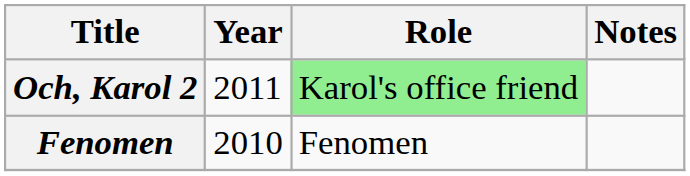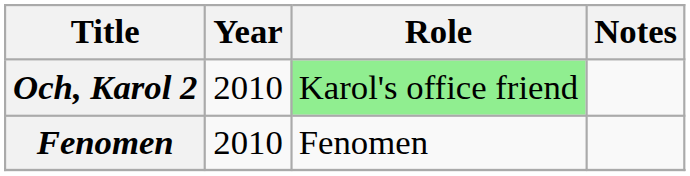Och, Karol 2 | Year: 2011 -> 2010
